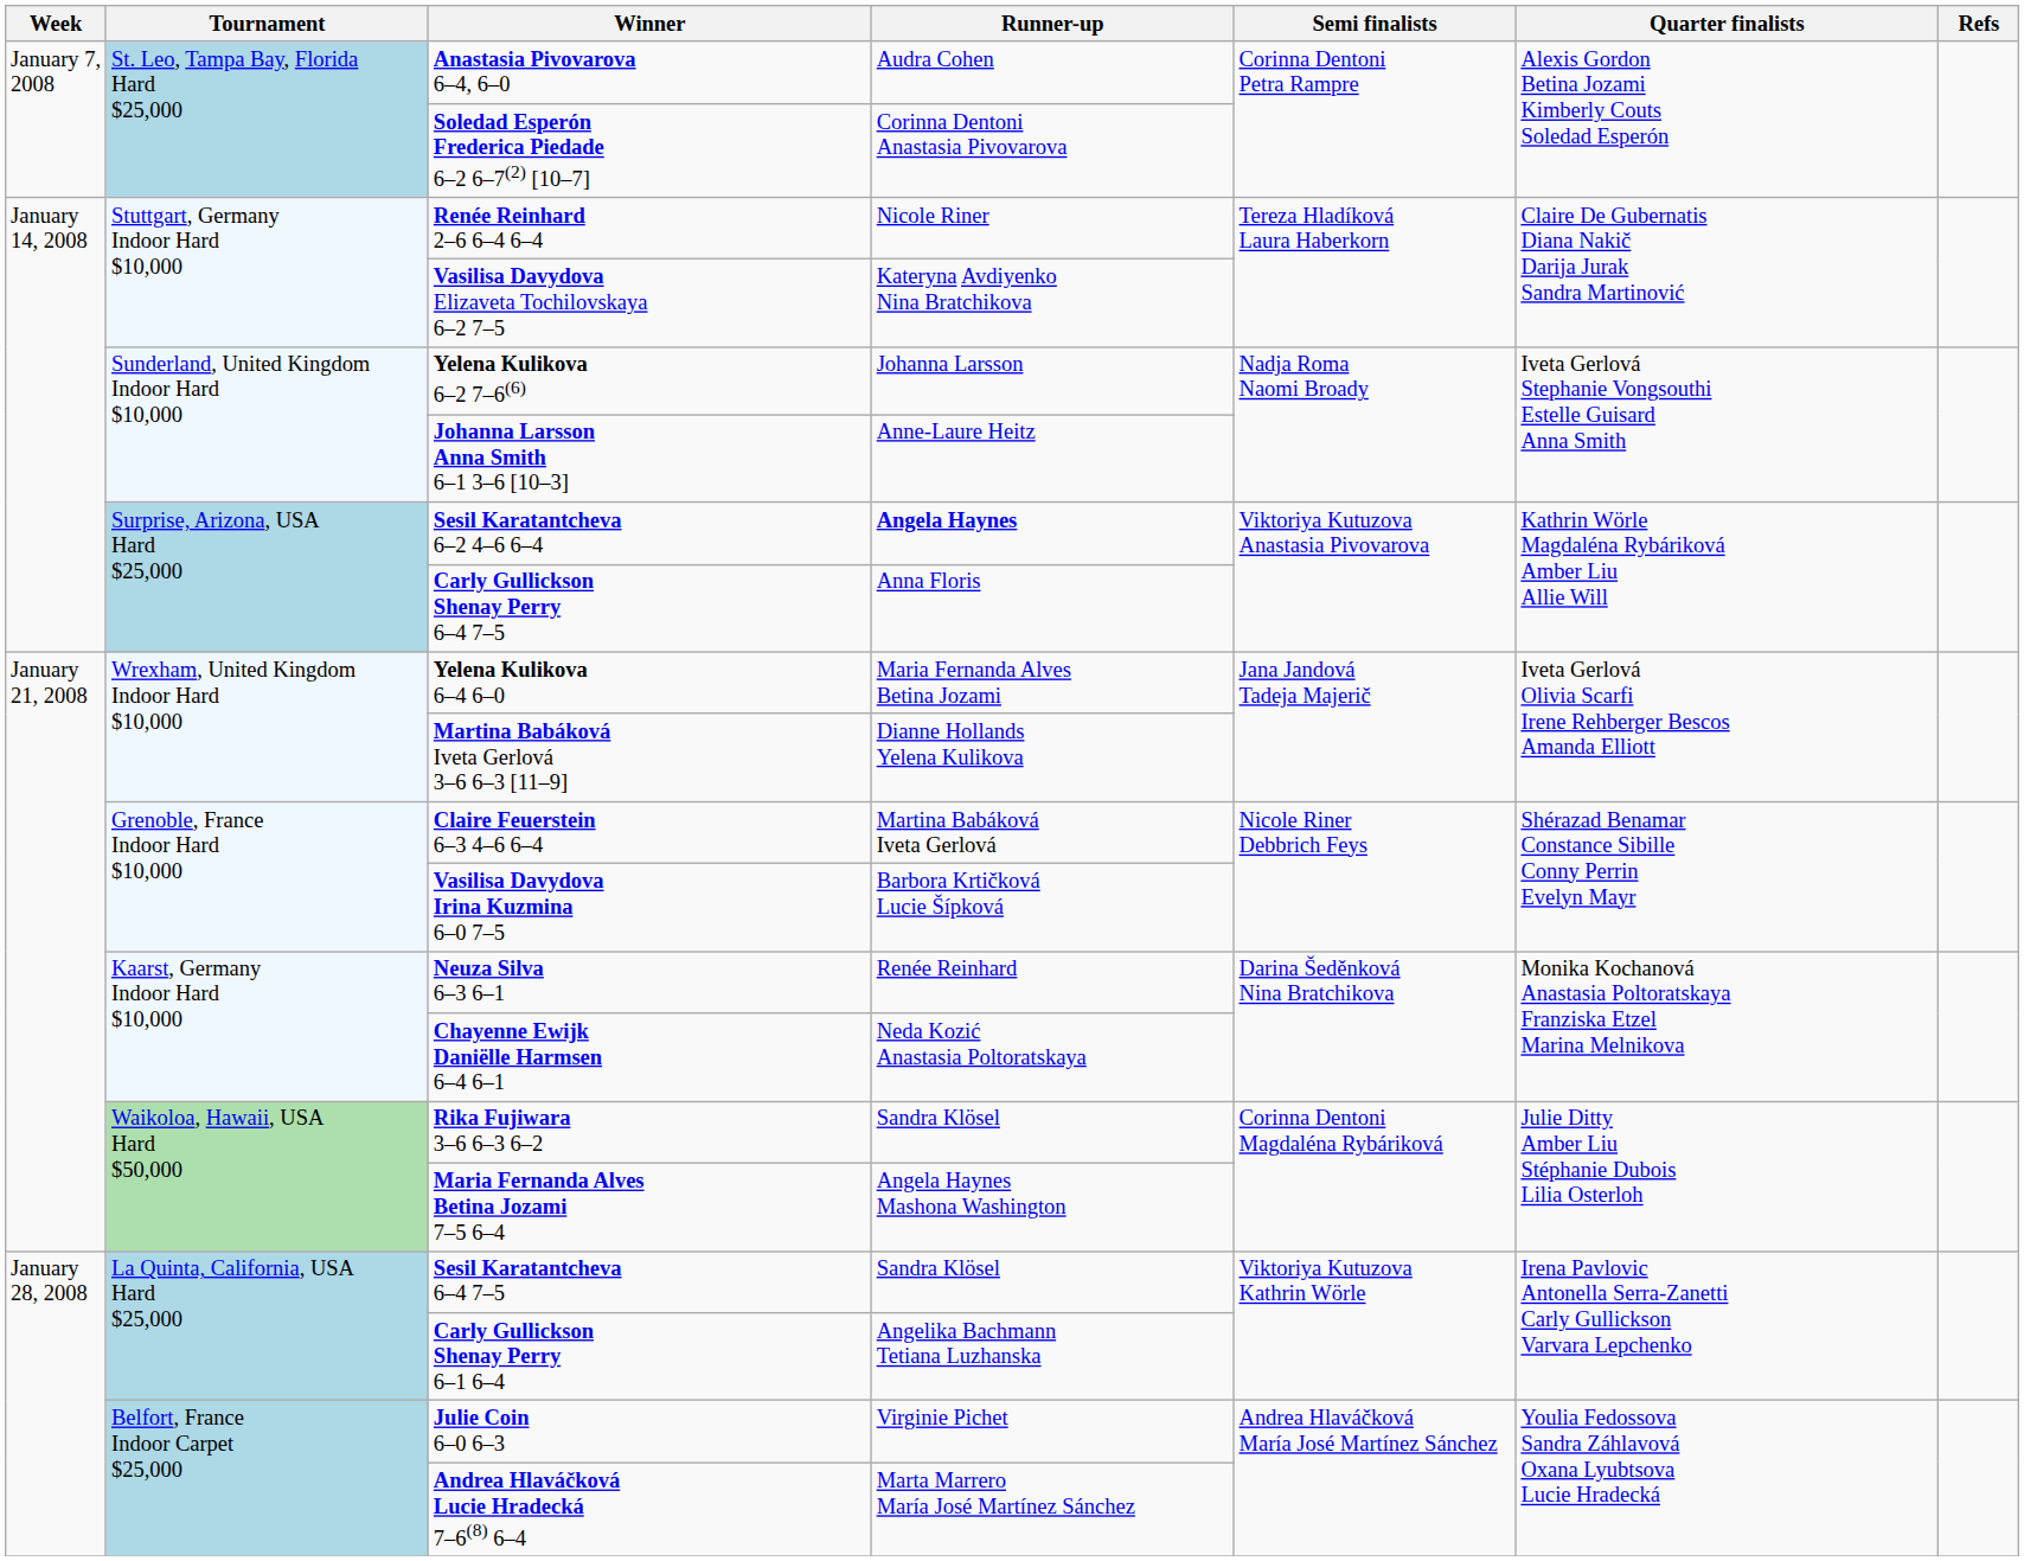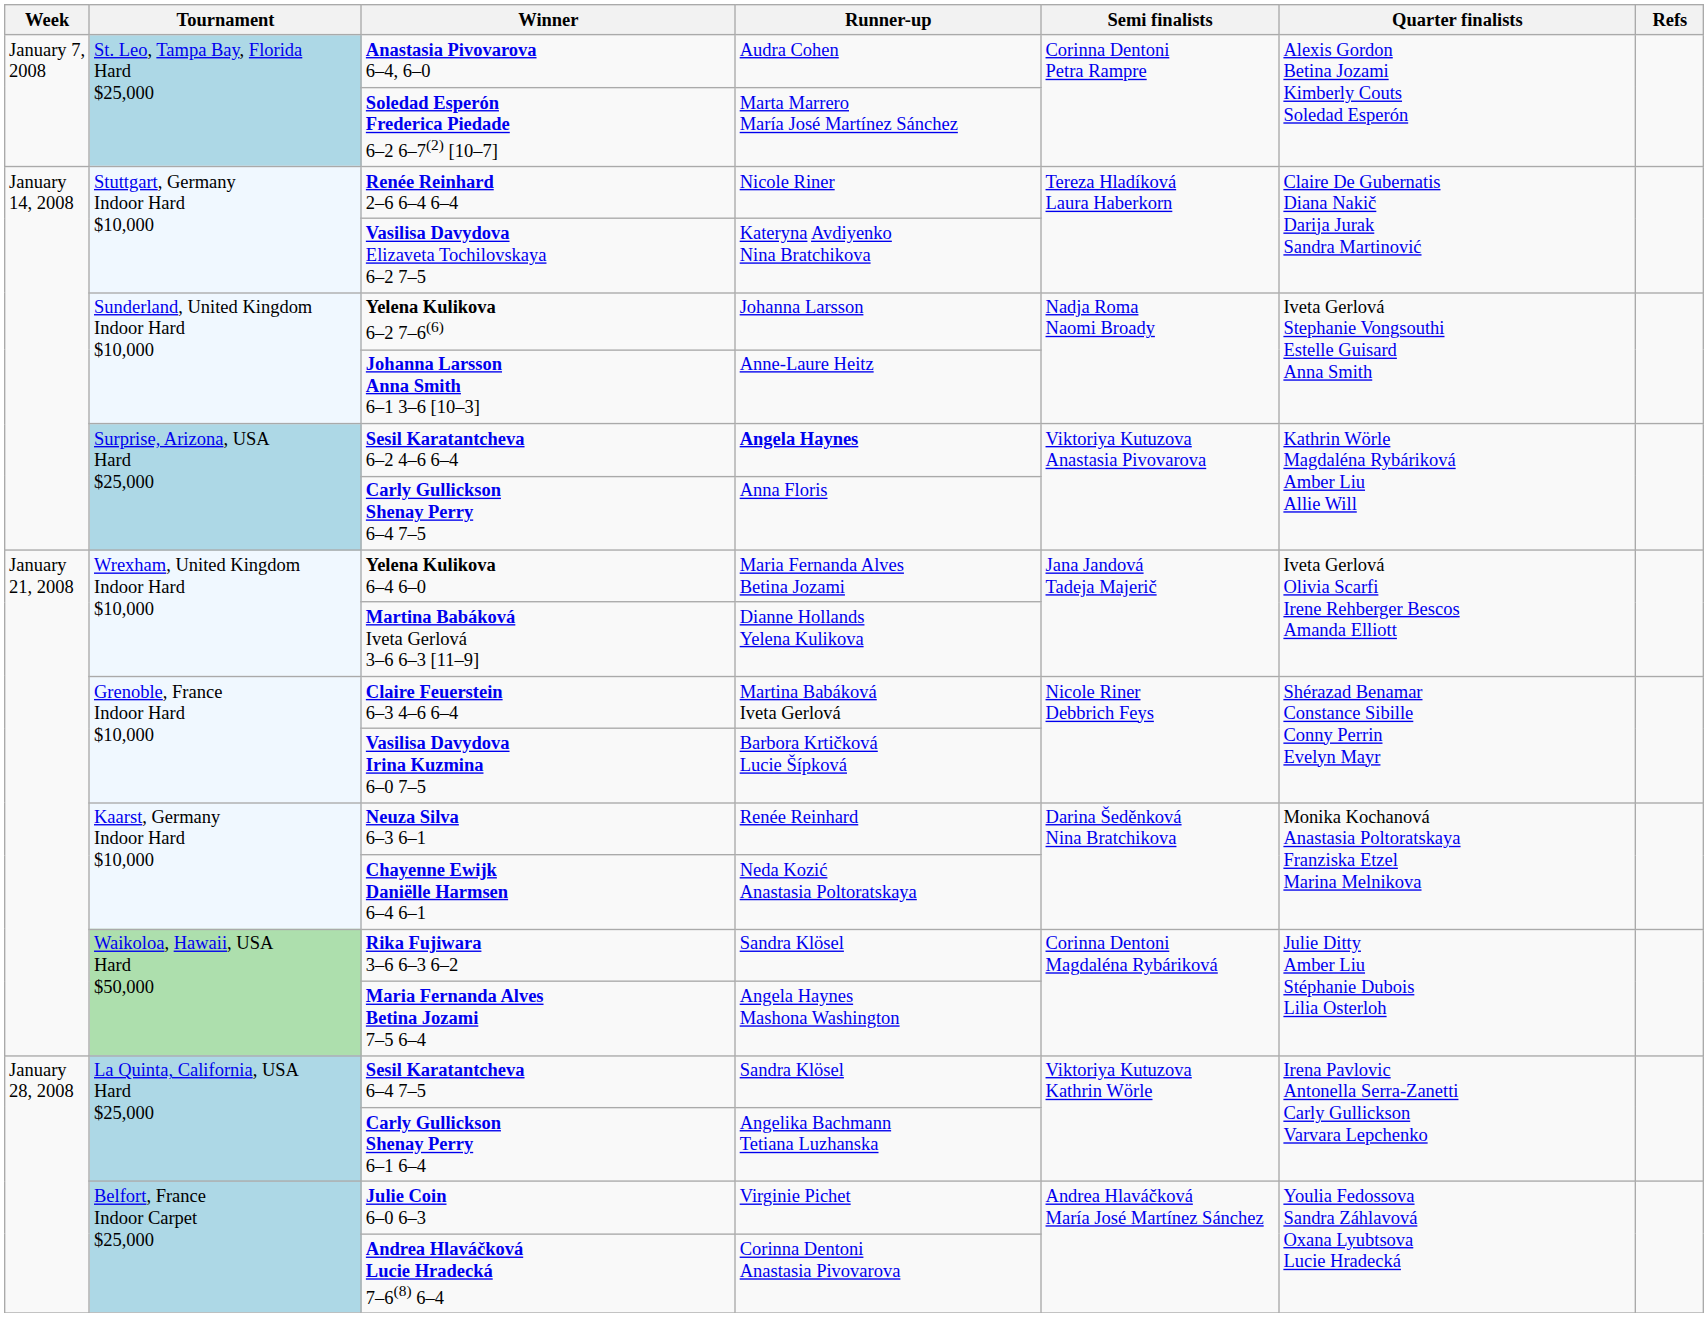Soledad Esperón Frederica Piedade 6–2 6–7(2) [10–7] | Runner-up: Corinna Dentoni Anastasia Pivovarova -> Marta Marrero María José Martínez Sánchez
Andrea Hlaváčková Lucie Hradecká 7–6(8) 6–4 | Runner-up: Marta Marrero María José Martínez Sánchez -> Corinna Dentoni Anastasia Pivovarova
